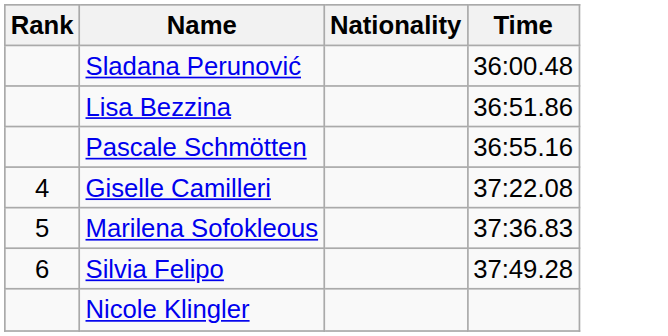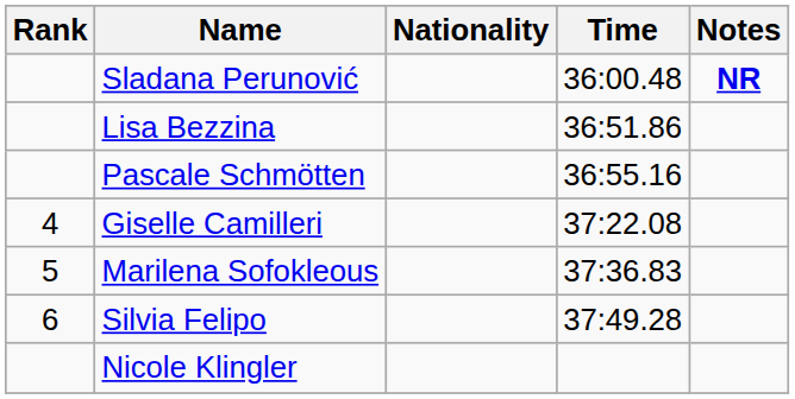+ column: Notes | NR
